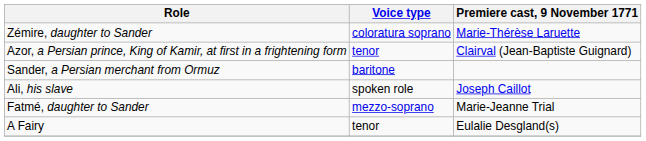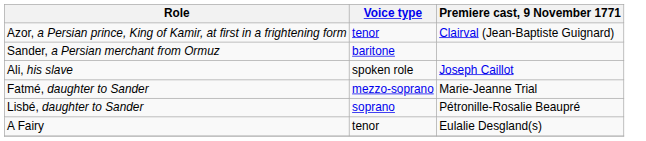- row: Zémire, daughter to Sander | coloratura soprano | Marie-Thérèse Laruette
+ row: Lisbé, daughter to Sander | soprano | Pétronille-Rosalie Beaupré
